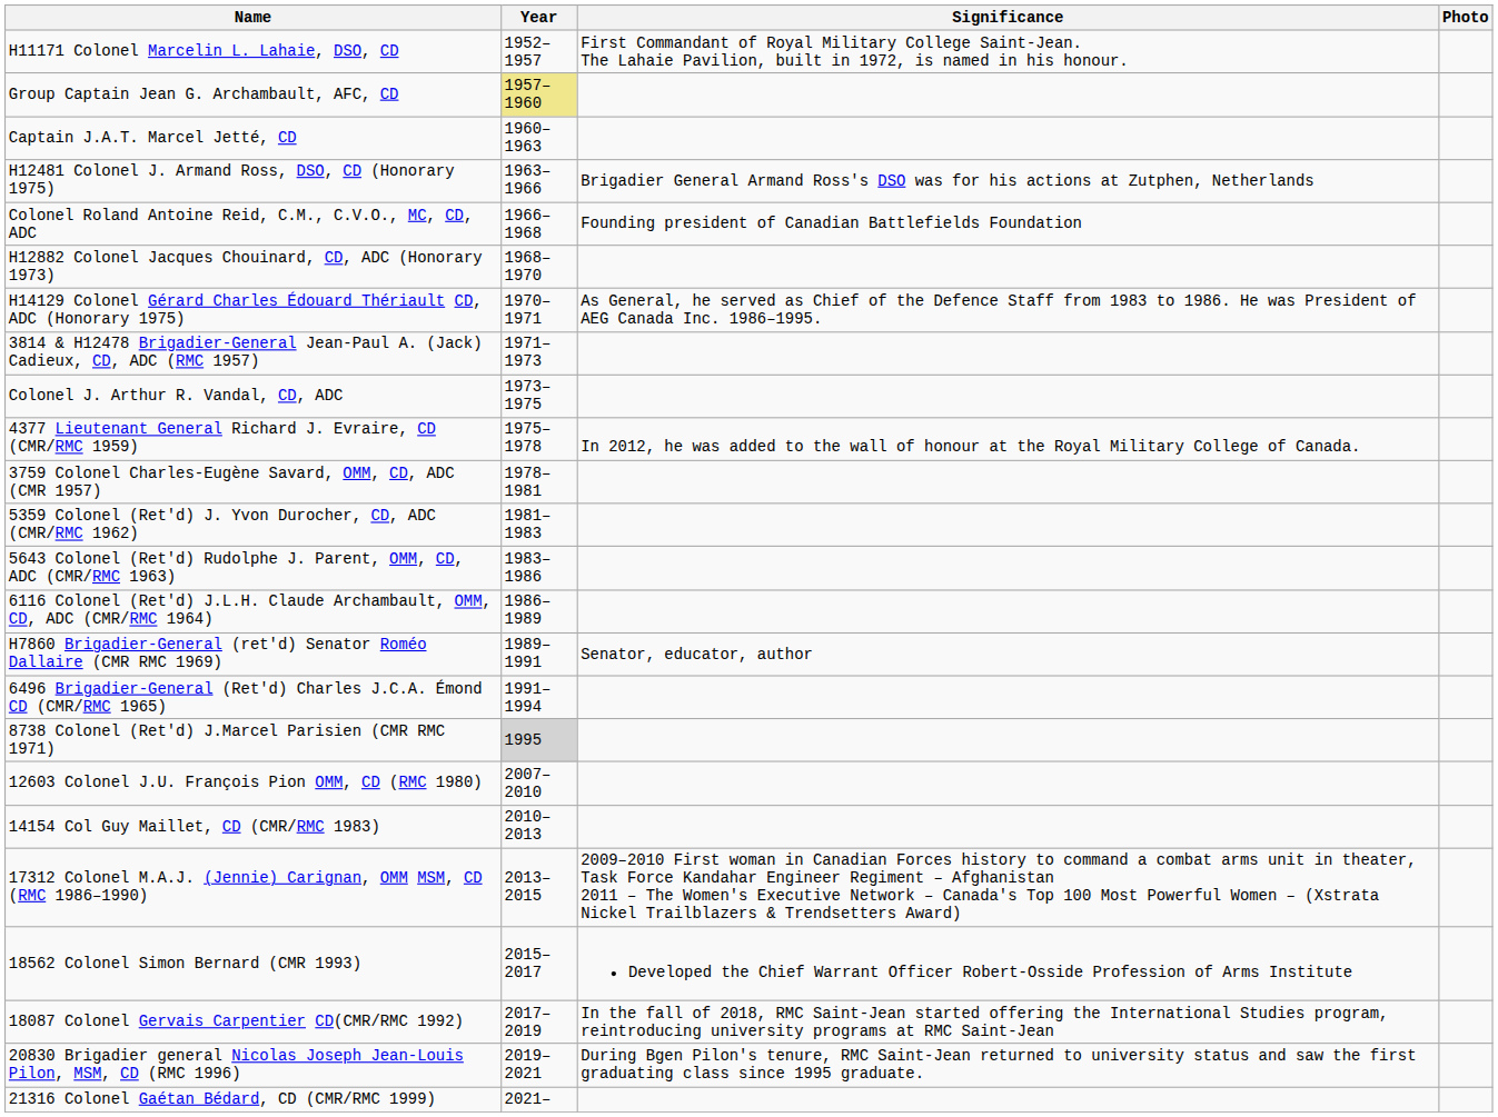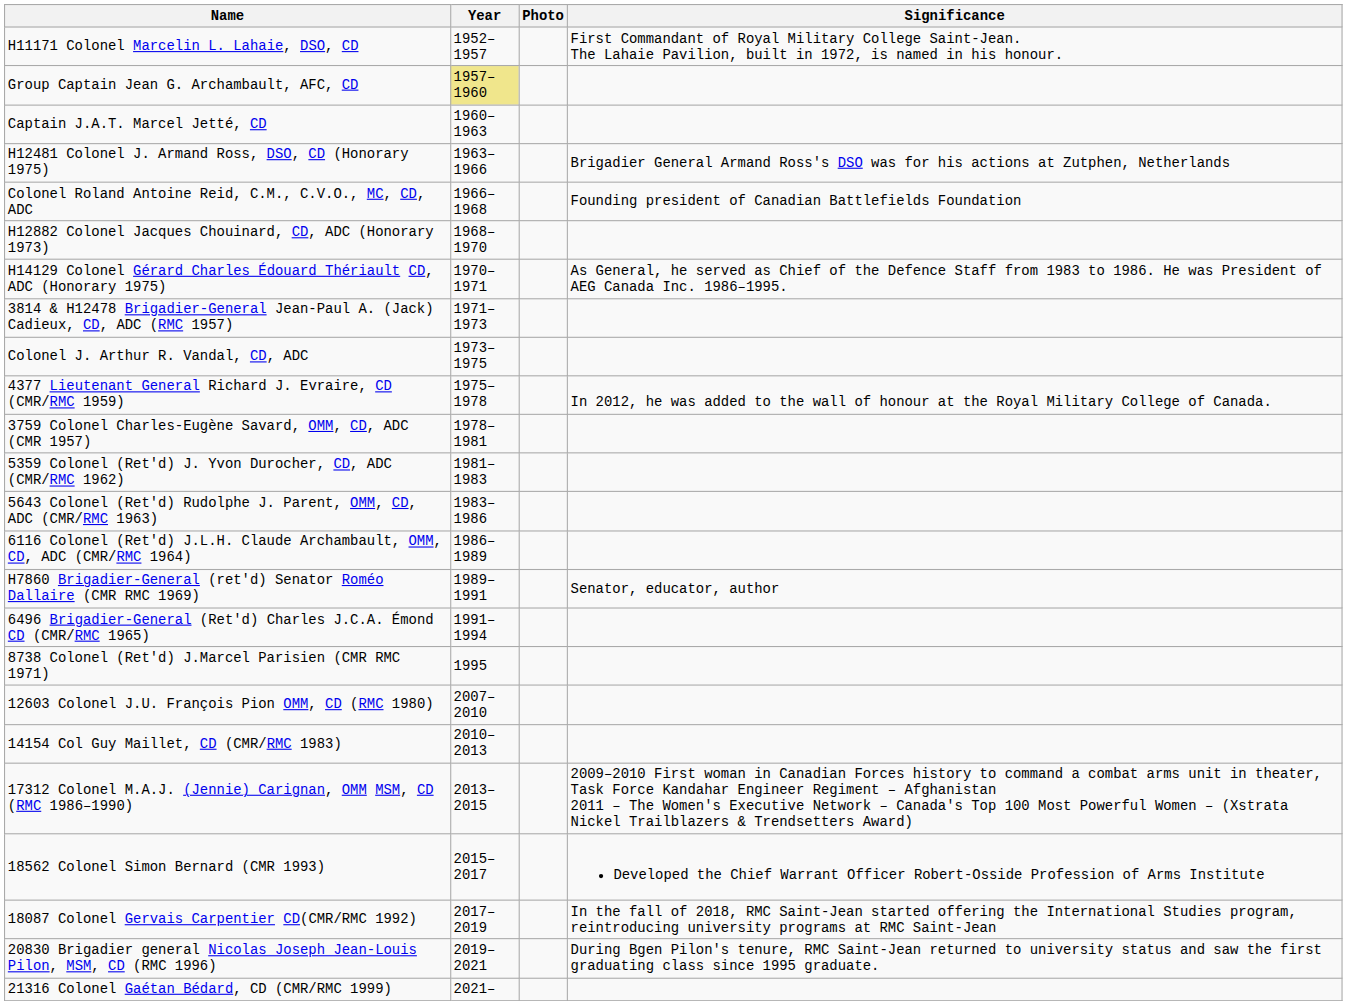columns swapped: Significance <-> Photo
8738 Colonel (Ret'd) J.Marcel Parisien (CMR RMC 1971) | Year: lightgrey background -> no background
